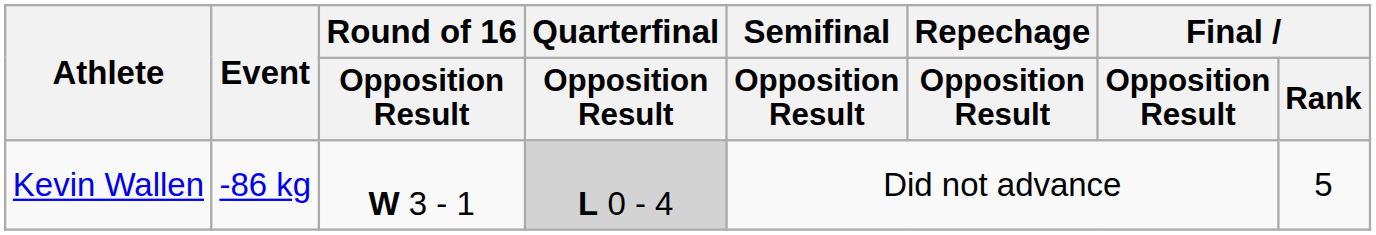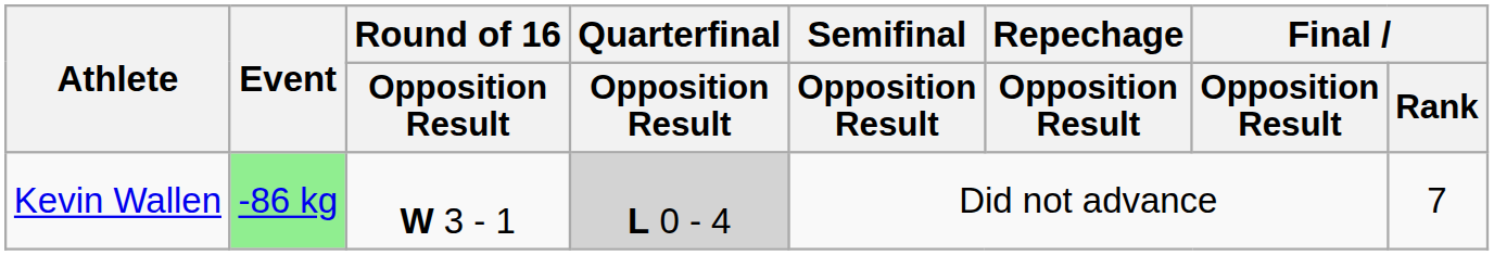Kevin Wallen | Event: no background -> lightgreen background
Kevin Wallen | Final / Rank: 5 -> 7
